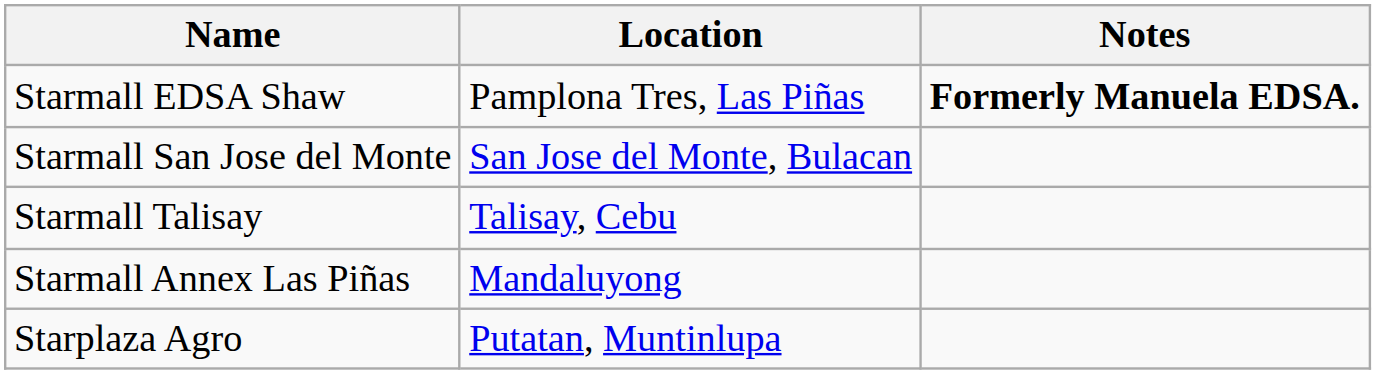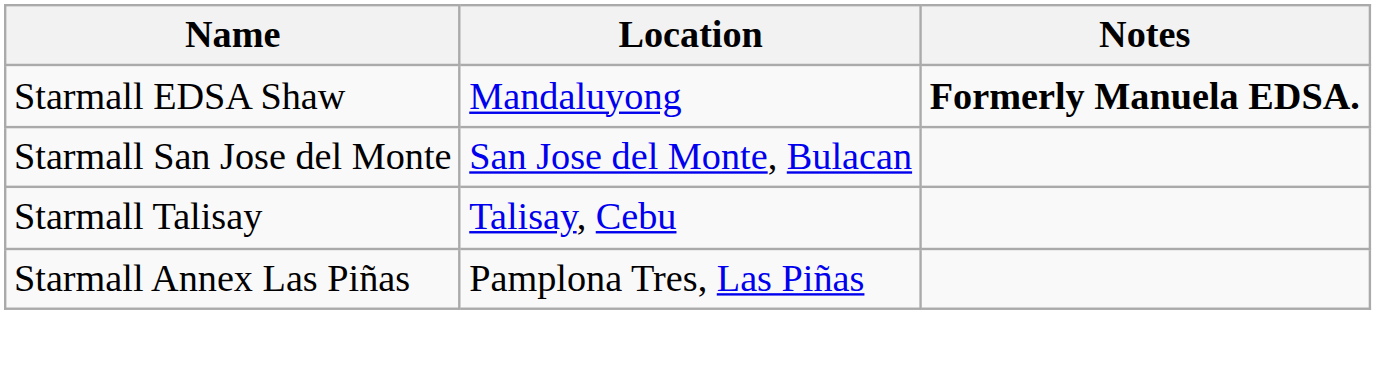Starmall EDSA Shaw | Location: Pamplona Tres, Las Piñas -> Mandaluyong
Starmall Annex Las Piñas | Location: Mandaluyong -> Pamplona Tres, Las Piñas
- row: Starplaza Agro | Putatan, Muntinlupa
